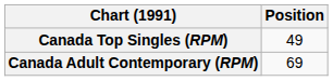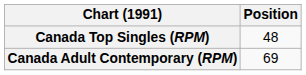Canada Top Singles (RPM) | Position: 49 -> 48
